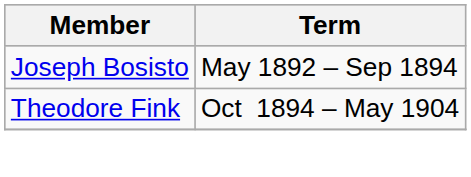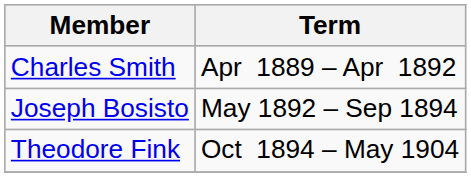+ row: Charles Smith | Apr 1889 – Apr 1892
